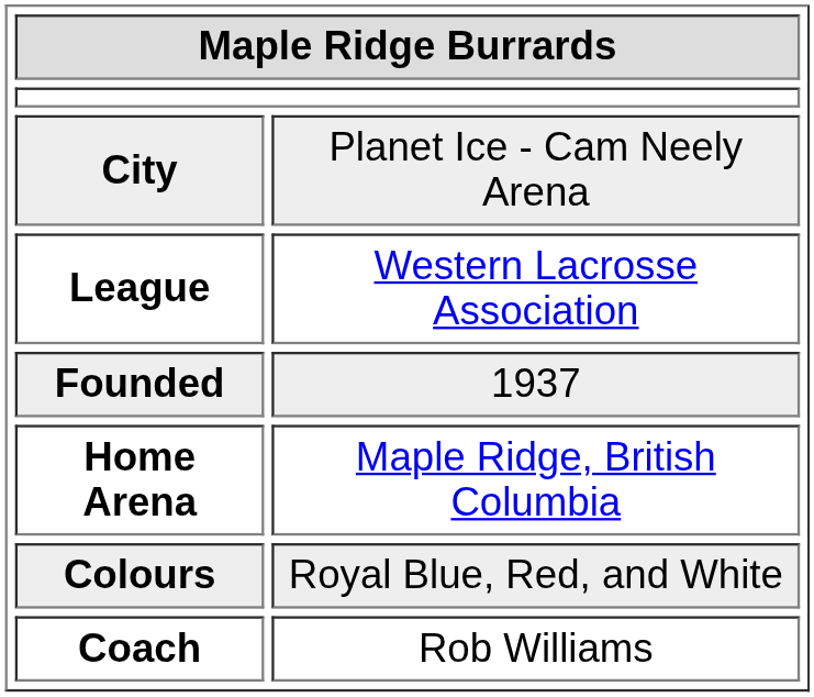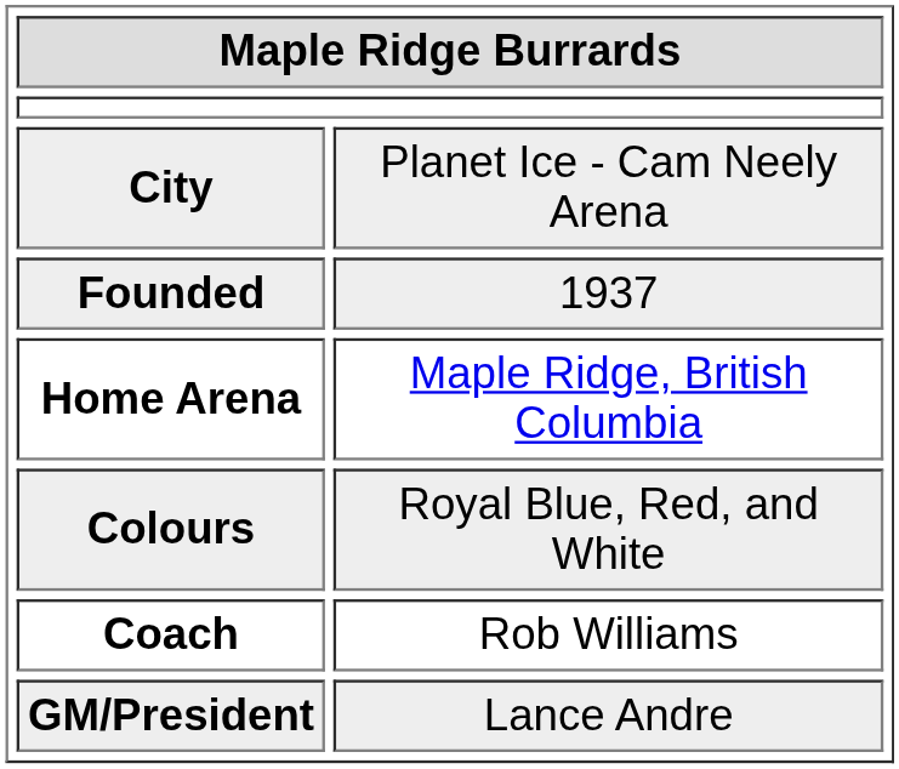- row: League | Western Lacrosse Association
+ row: GM/President | Lance Andre
